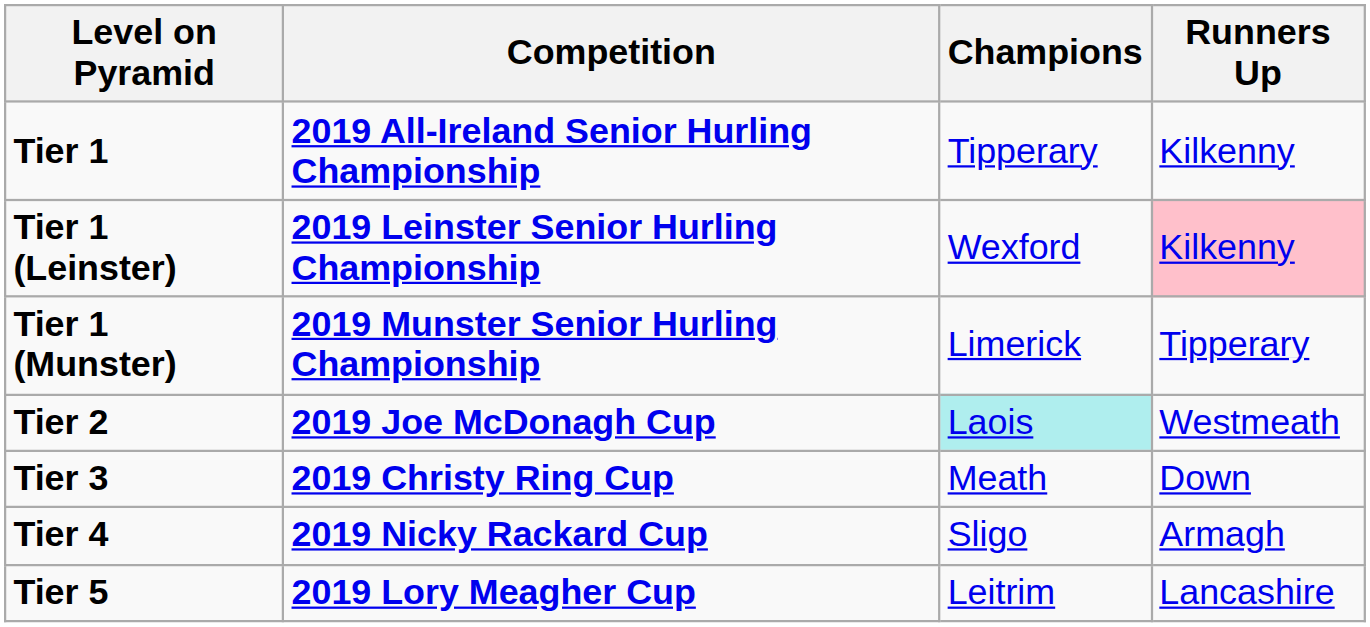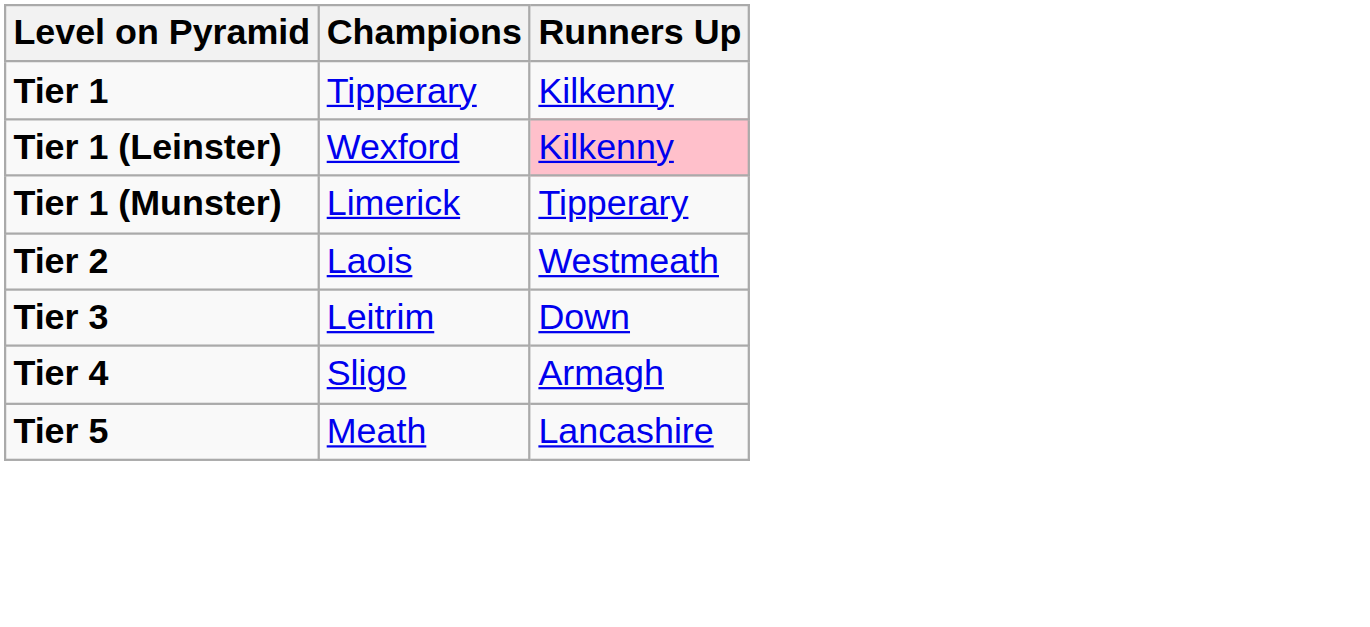- column: Competition | 2019 All-Ireland Senior Hurling Championship | 2019 Leinster Senior Hurling Championship | 2019 Munster Senior Hurling Championship | 2019 Joe McDonagh Cup | 2019 Christy Ring Cup | 2019 Nicky Rackard Cup | 2019 Lory Meagher Cup
Tier 2 | Champions: paleturquoise background -> no background
Tier 3 | Champions: Meath -> Leitrim
Tier 5 | Champions: Leitrim -> Meath
